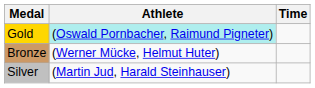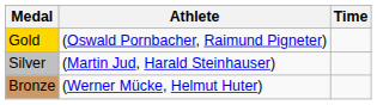Gold | Athlete: paleturquoise background -> no background
rows swapped: Silver <-> Bronze
